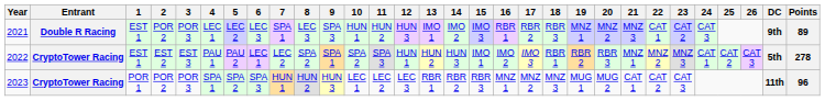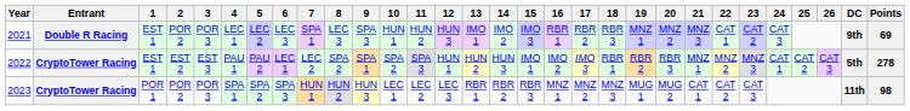2021 | Points: 89 -> 69
2023 | Points: 96 -> 98
